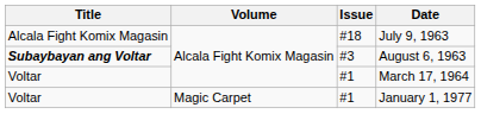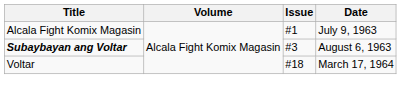July 9, 1963 | Issue: #18 -> #1
March 17, 1964 | Issue: #1 -> #18
- row: Voltar | Magic Carpet | #1 | January 1, 1977
